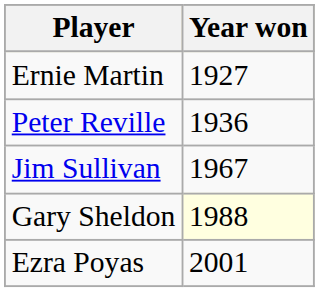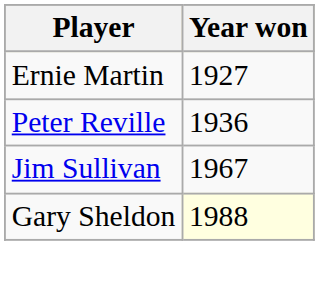- row: Ezra Poyas | 2001
